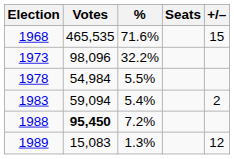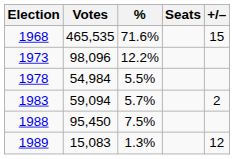1973 | %: 32.2% -> 12.2%
1983 | %: 5.4% -> 5.7%
1988 | Votes: bold -> normal
1988 | %: 7.2% -> 7.5%
